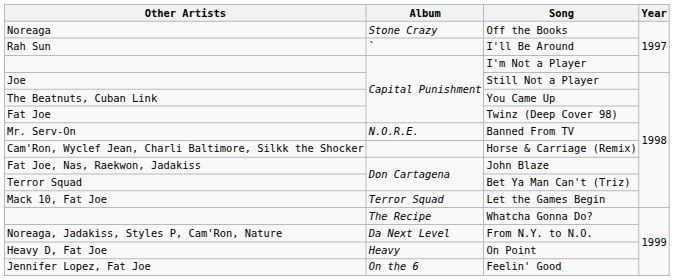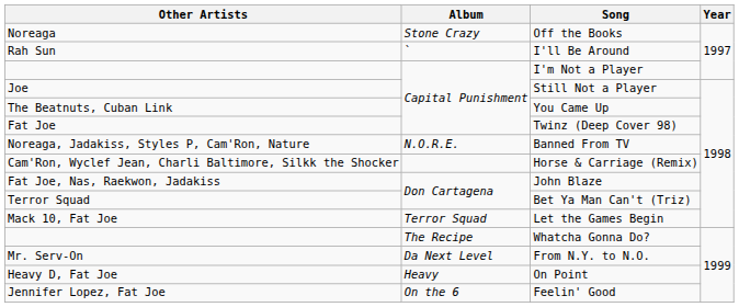Banned From TV | Other Artists: Mr. Serv-On -> Noreaga, Jadakiss, Styles P, Cam'Ron, Nature
From N.Y. to N.O. | Other Artists: Noreaga, Jadakiss, Styles P, Cam'Ron, Nature -> Mr. Serv-On
